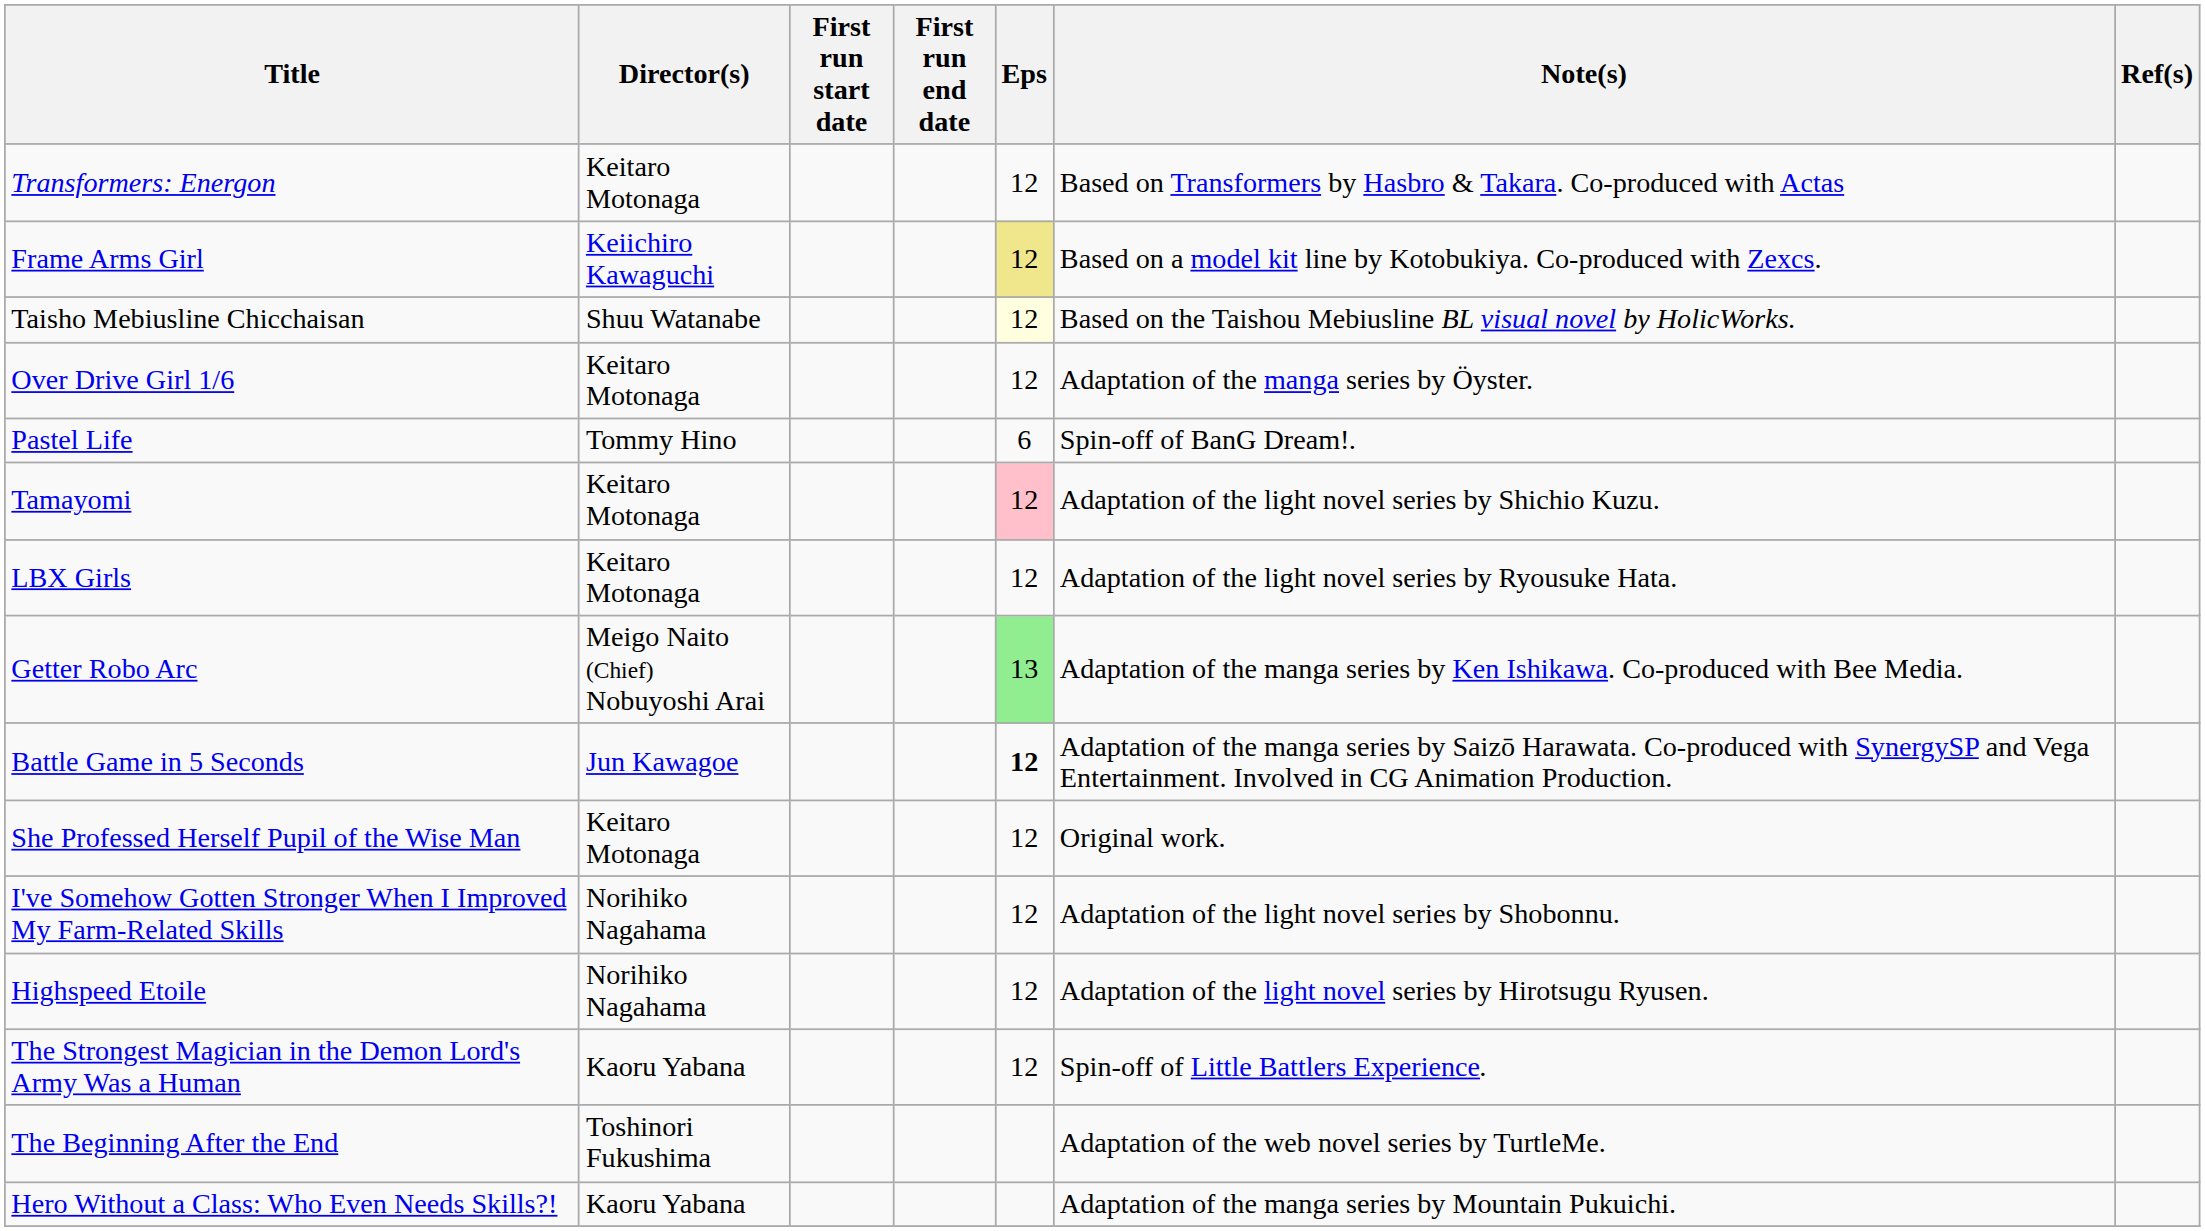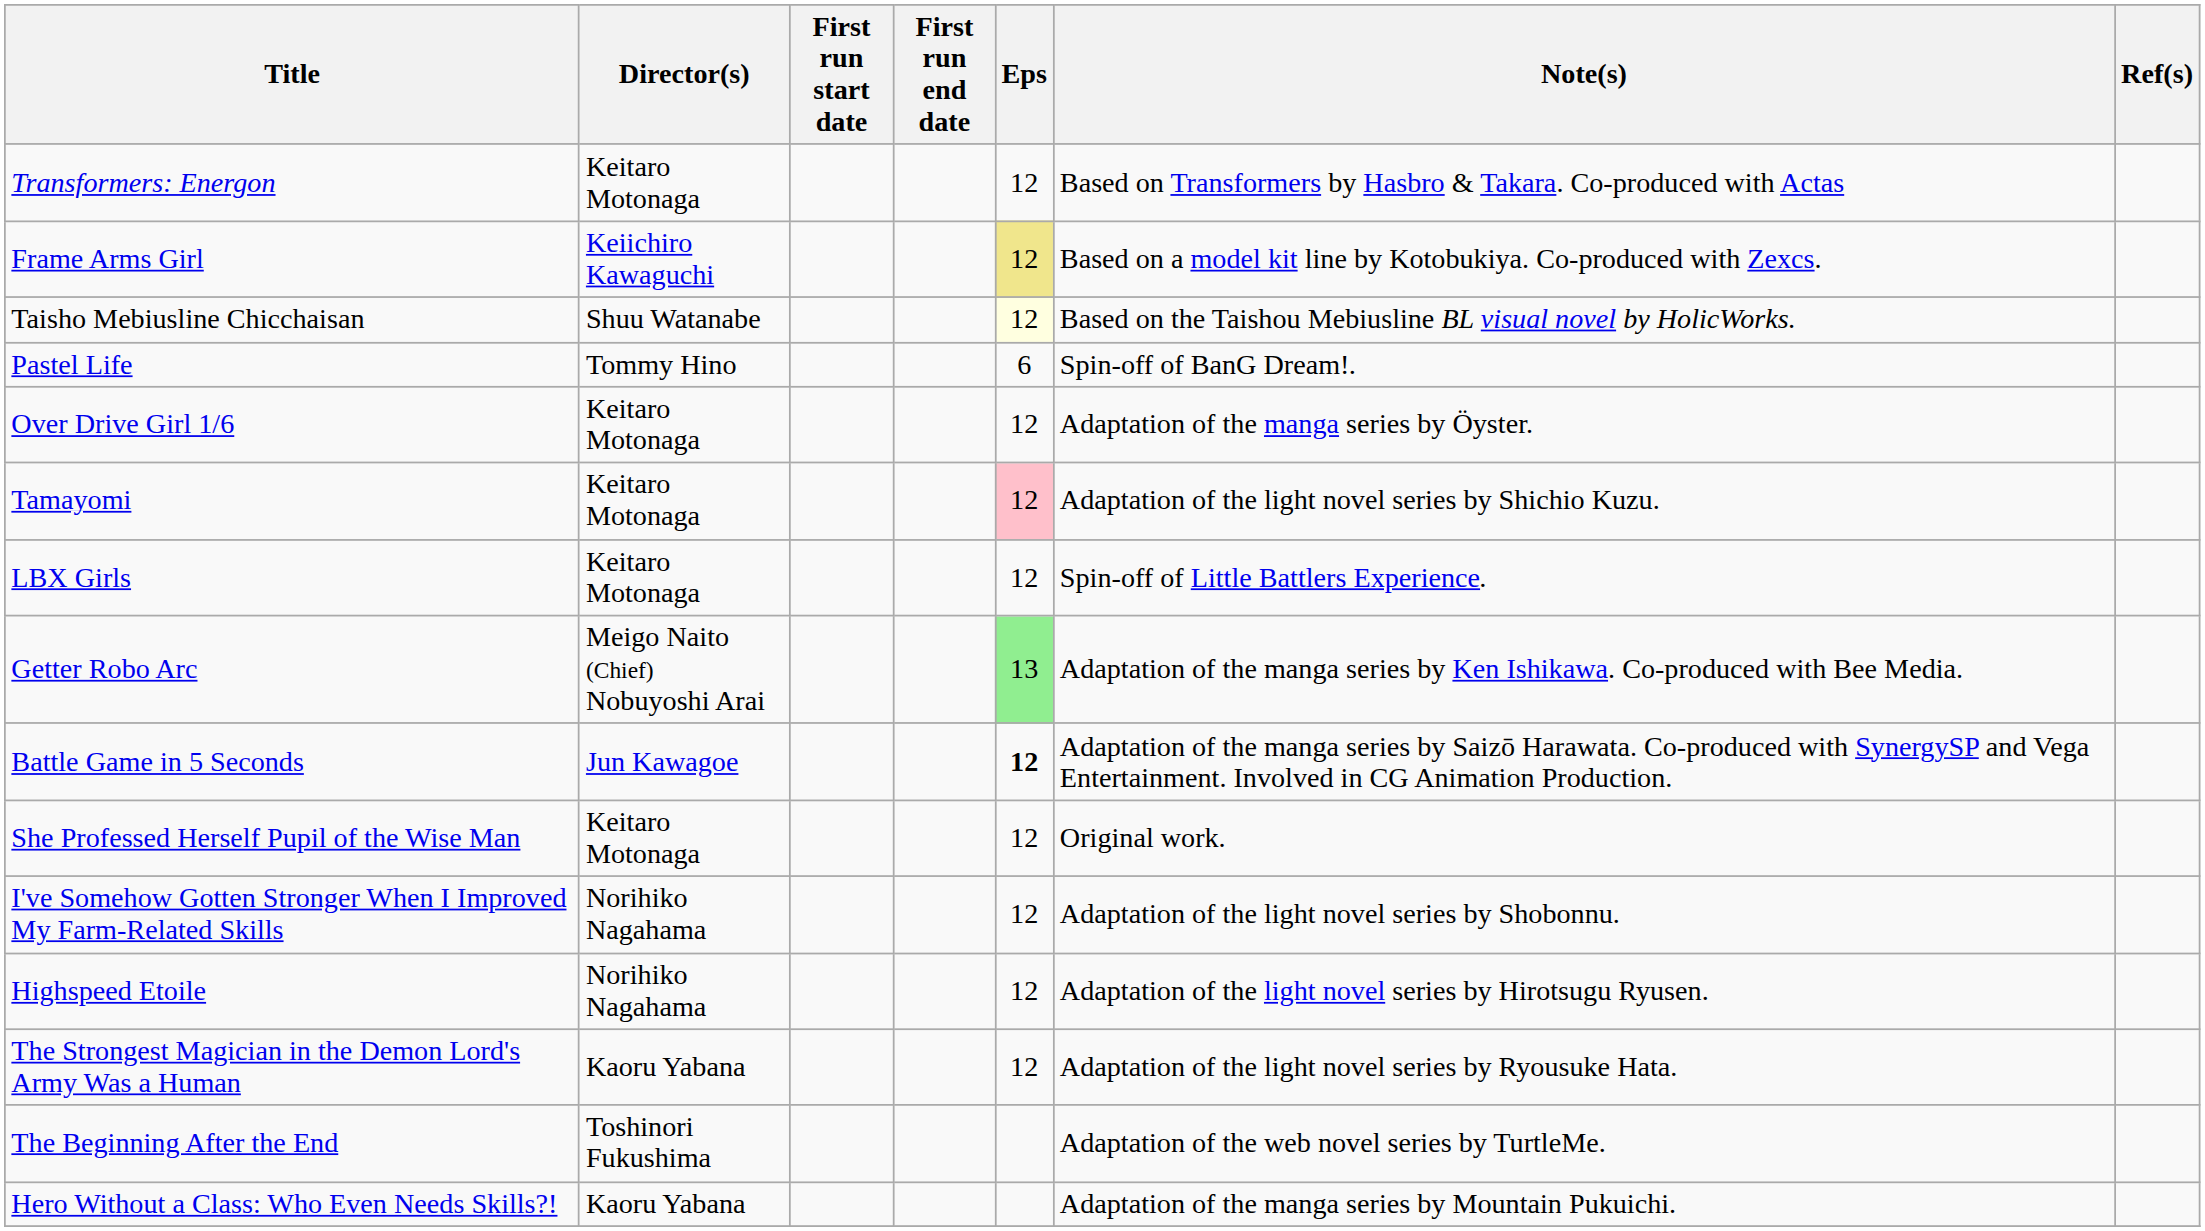rows swapped: Pastel Life <-> Over Drive Girl 1/6
LBX Girls | Note(s): Adaptation of the light novel series by Ryousuke Hata. -> Spin-off of Little Battlers Experience.
The Strongest Magician in the Demon Lord's Army Was a Human | Note(s): Spin-off of Little Battlers Experience. -> Adaptation of the light novel series by Ryousuke Hata.
